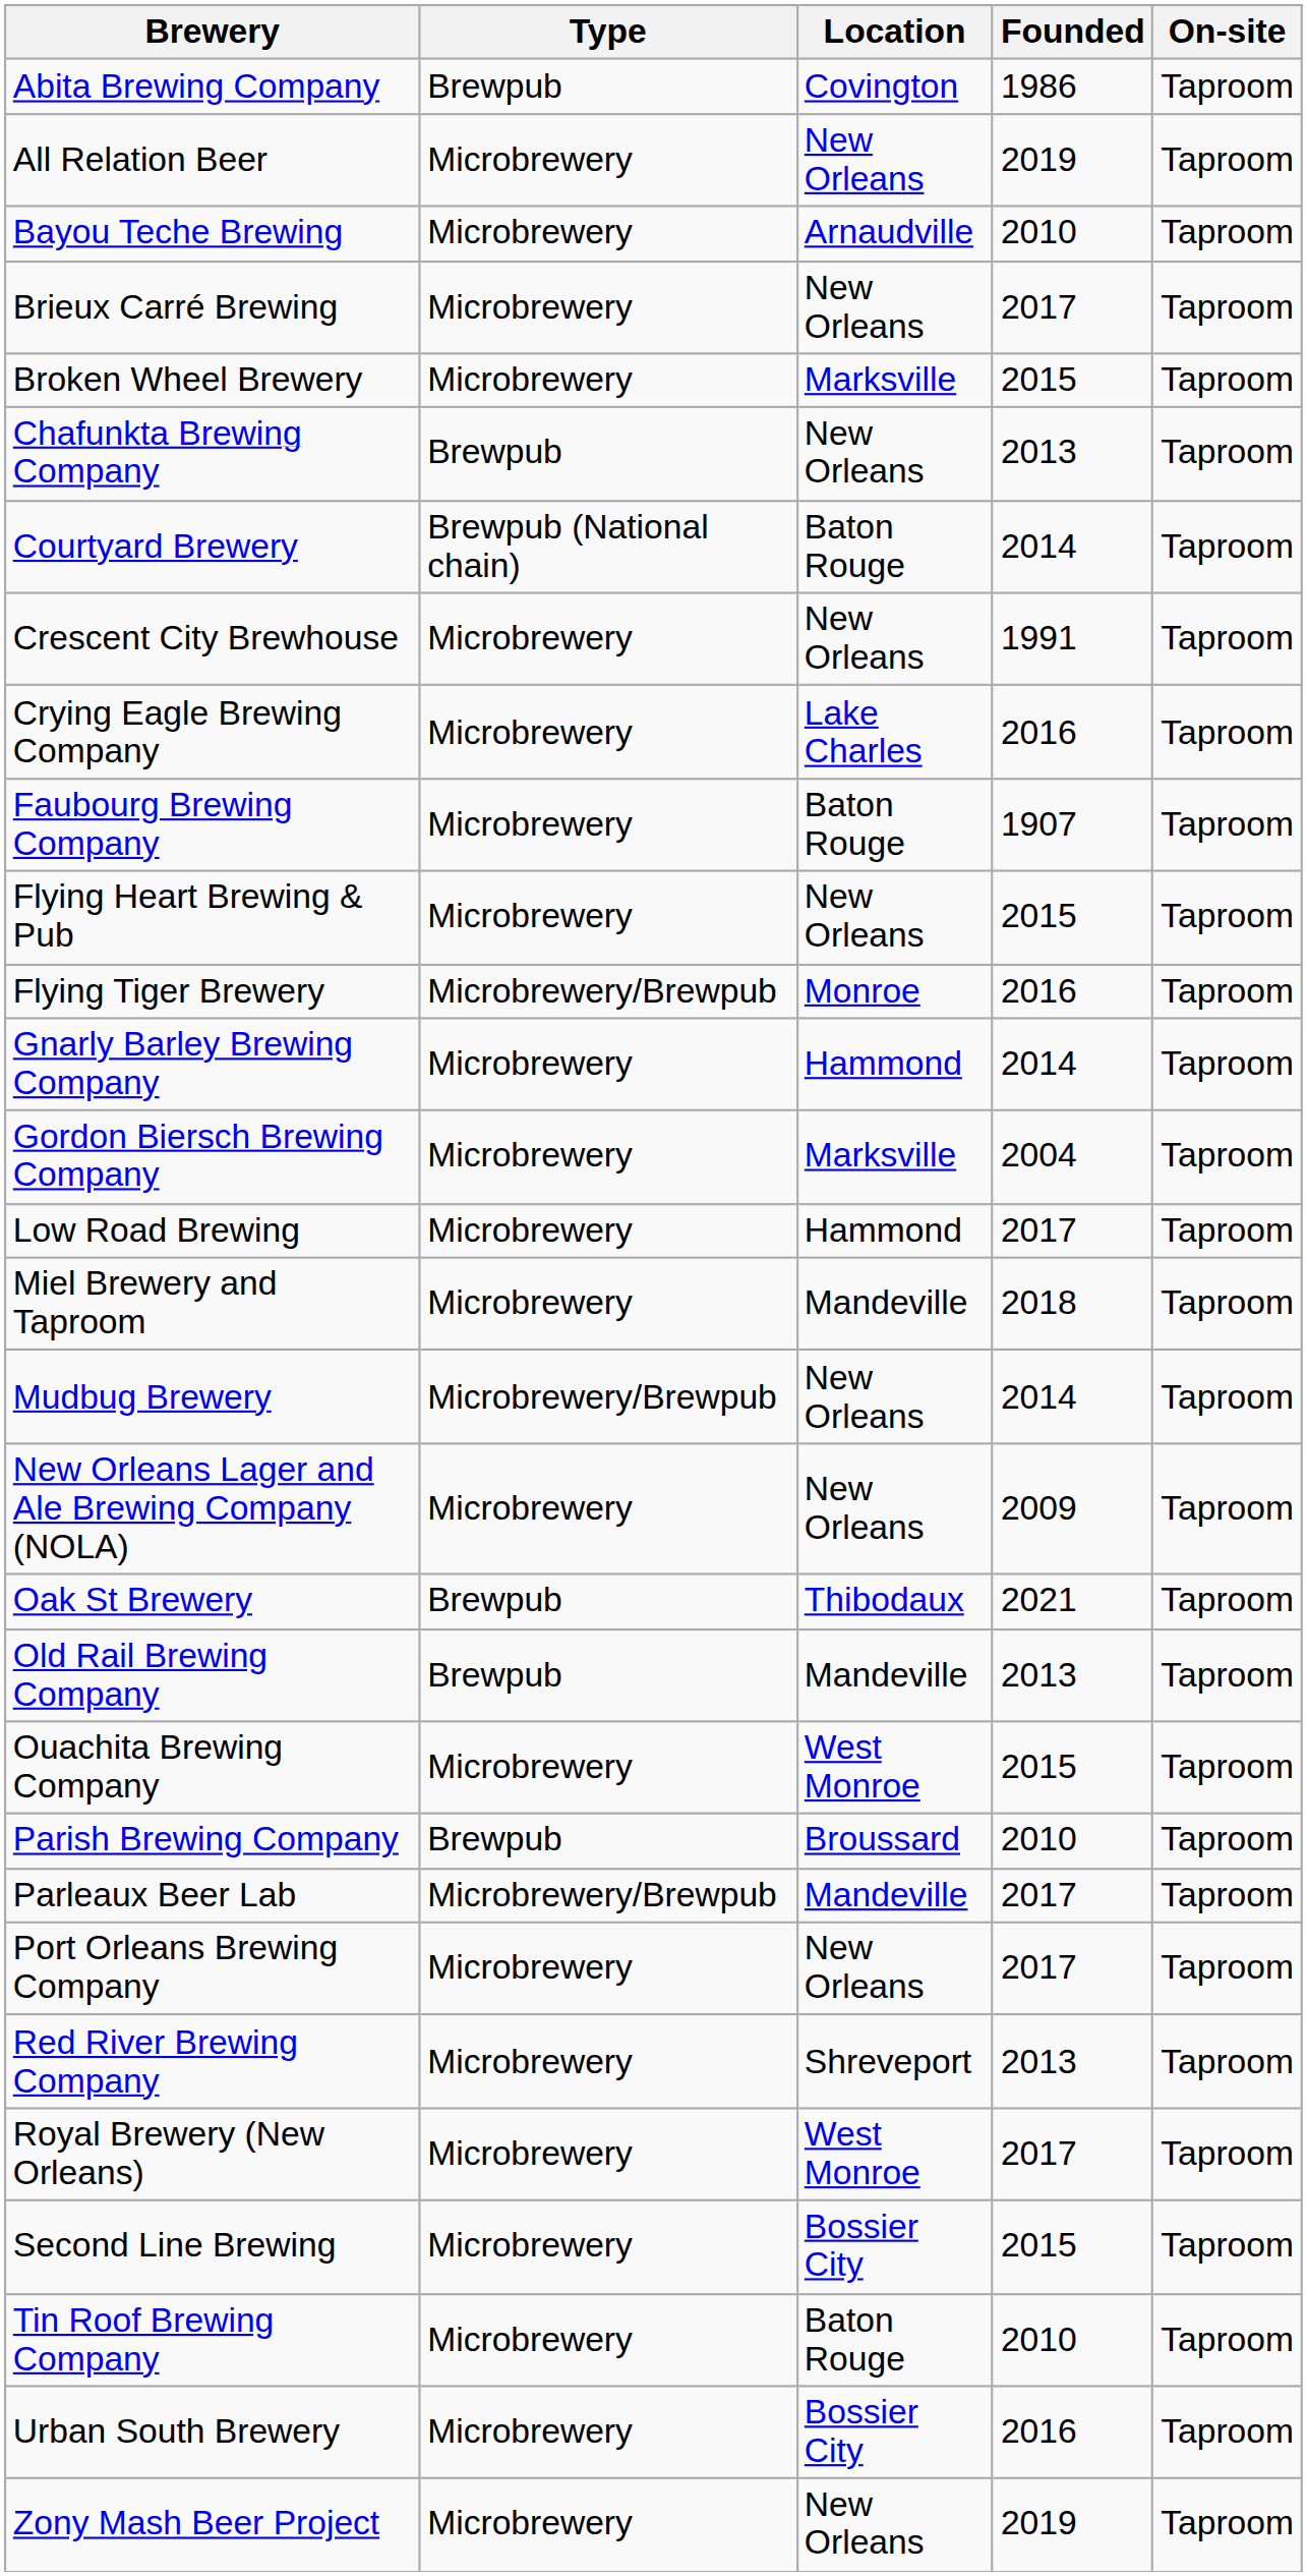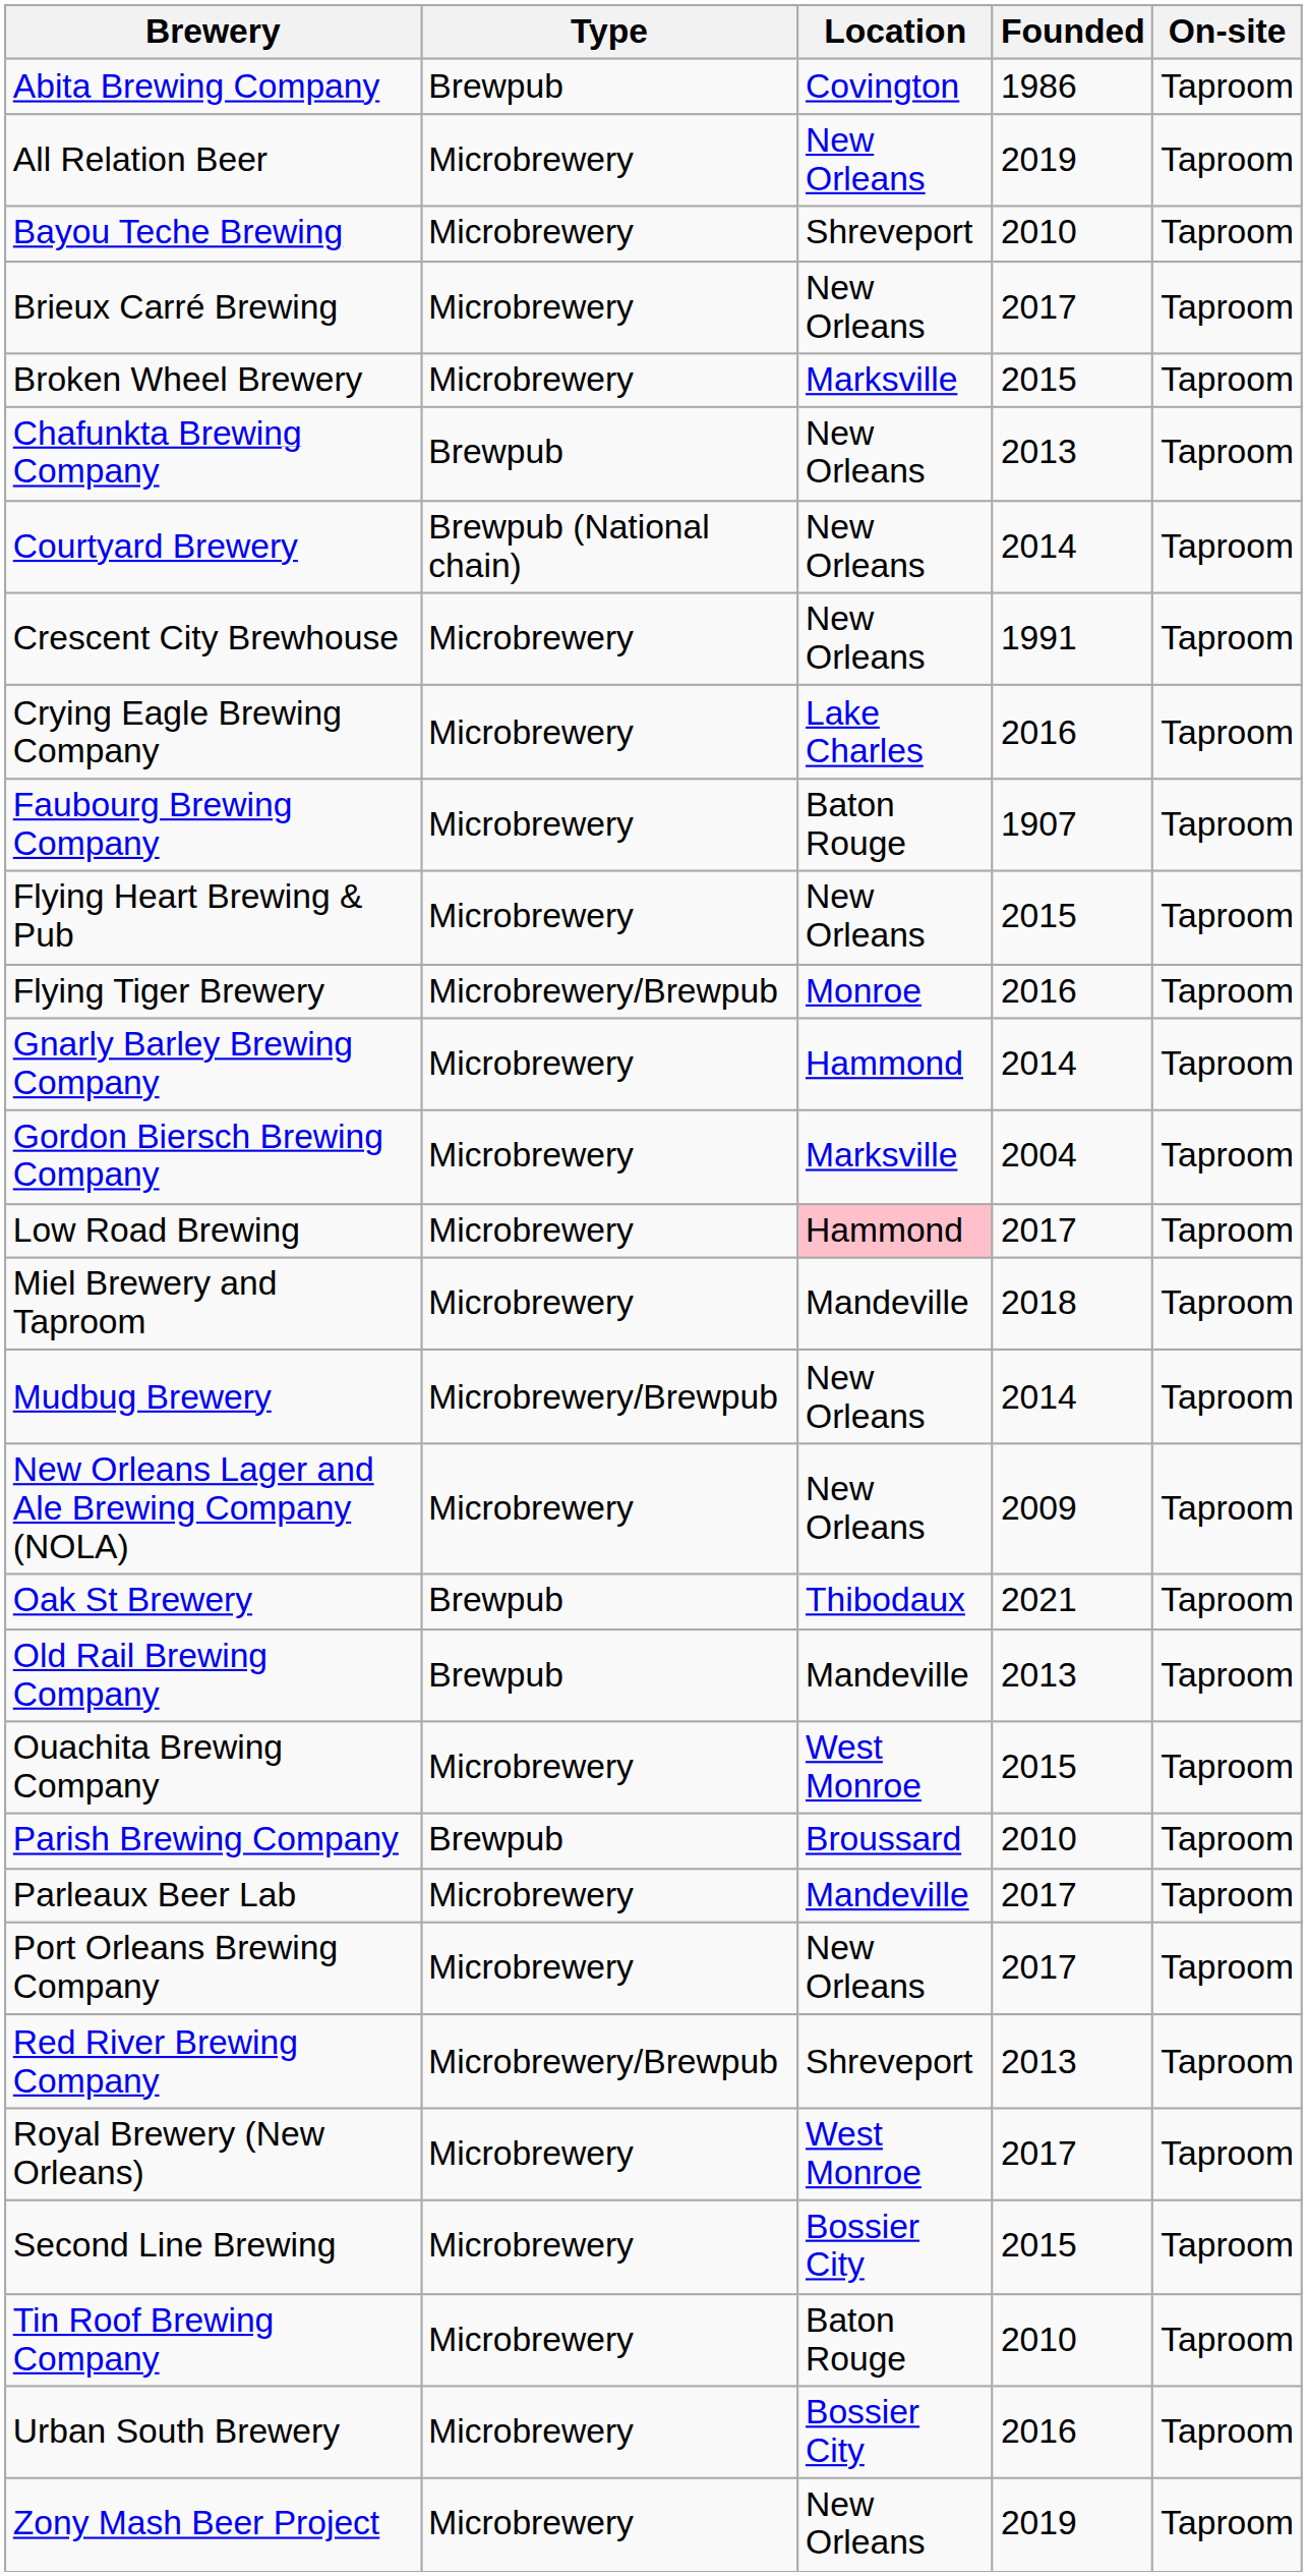Bayou Teche Brewing | Location: Arnaudville -> Shreveport
Courtyard Brewery | Location: Baton Rouge -> New Orleans
Low Road Brewing | Location: no background -> pink background
Parleaux Beer Lab | Type: Microbrewery/Brewpub -> Microbrewery
Red River Brewing Company | Type: Microbrewery -> Microbrewery/Brewpub
